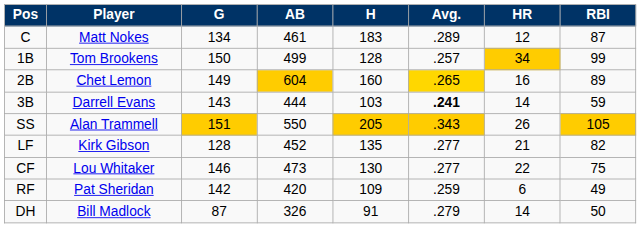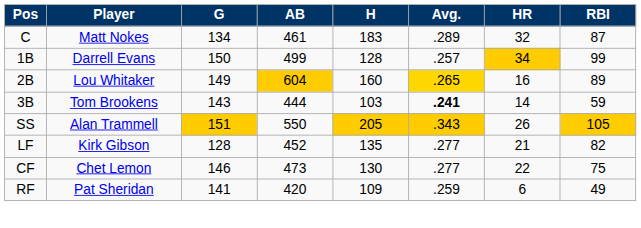C | HR: 12 -> 32
1B | Player: Tom Brookens -> Darrell Evans
2B | Player: Chet Lemon -> Lou Whitaker
3B | Player: Darrell Evans -> Tom Brookens
CF | Player: Lou Whitaker -> Chet Lemon
RF | G: 142 -> 141
- row: DH | Bill Madlock | 87 | 326 | 91 | .279 | 14 | 50
